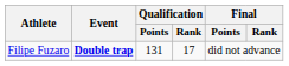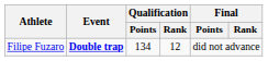Filipe Fuzaro | Qualification / Points: 131 -> 134
Filipe Fuzaro | Qualification / Rank: 17 -> 12
